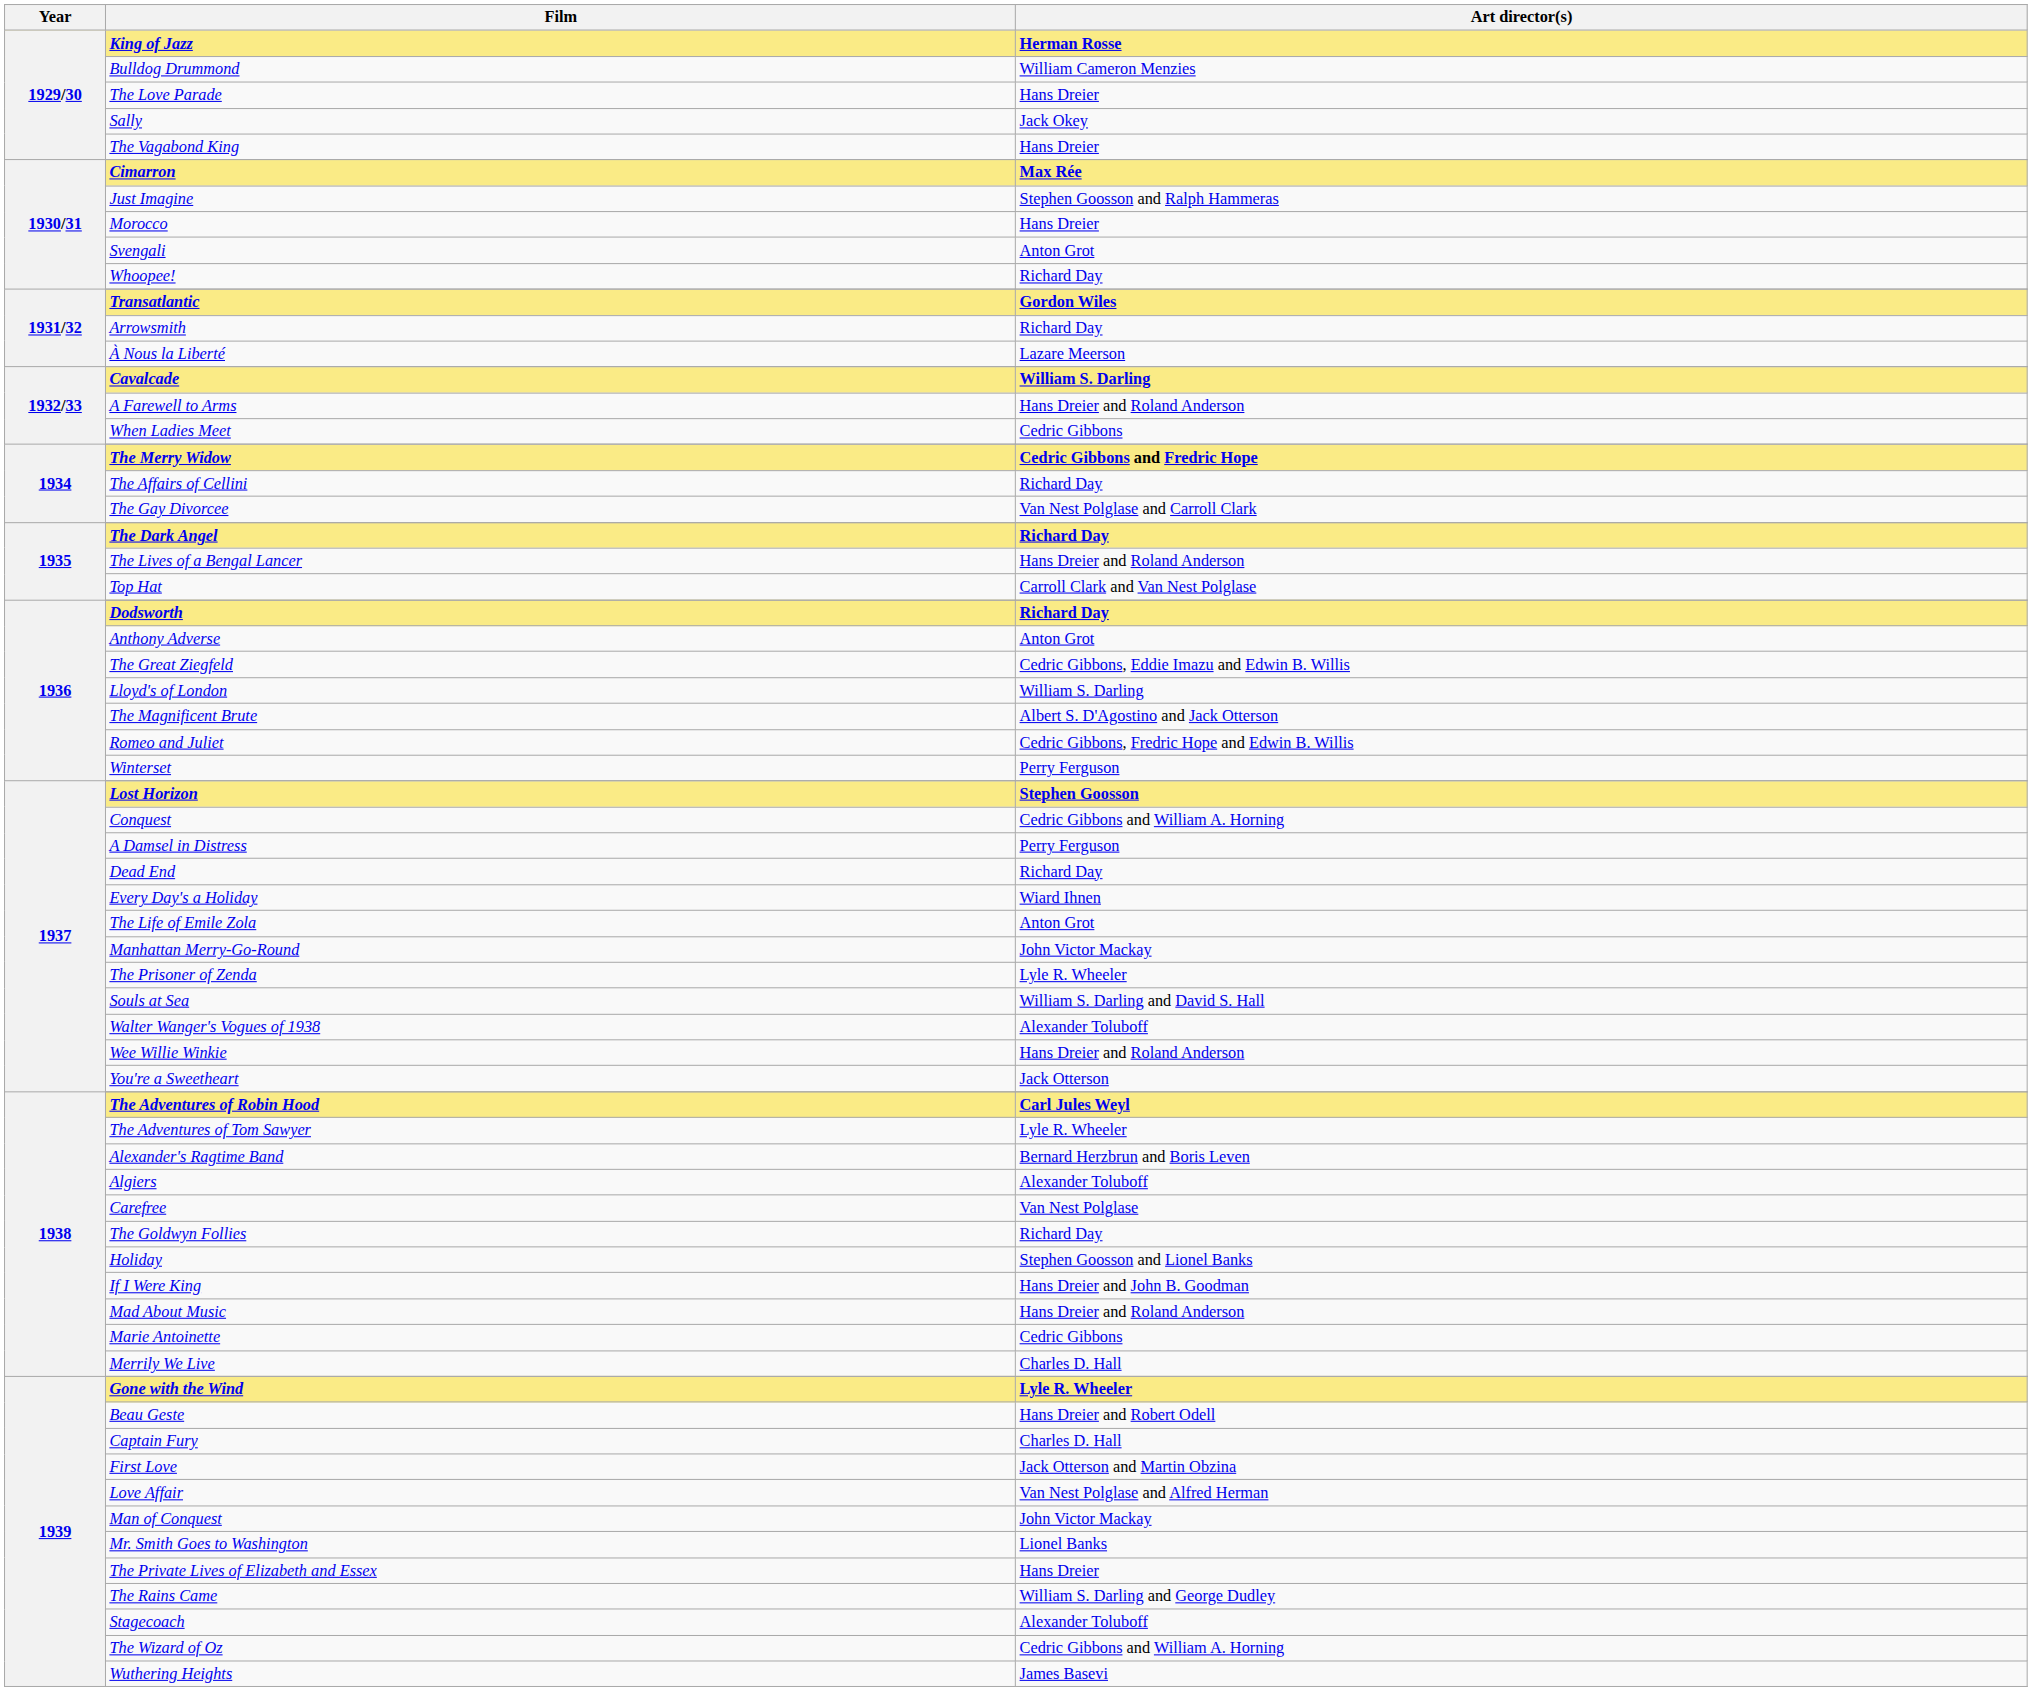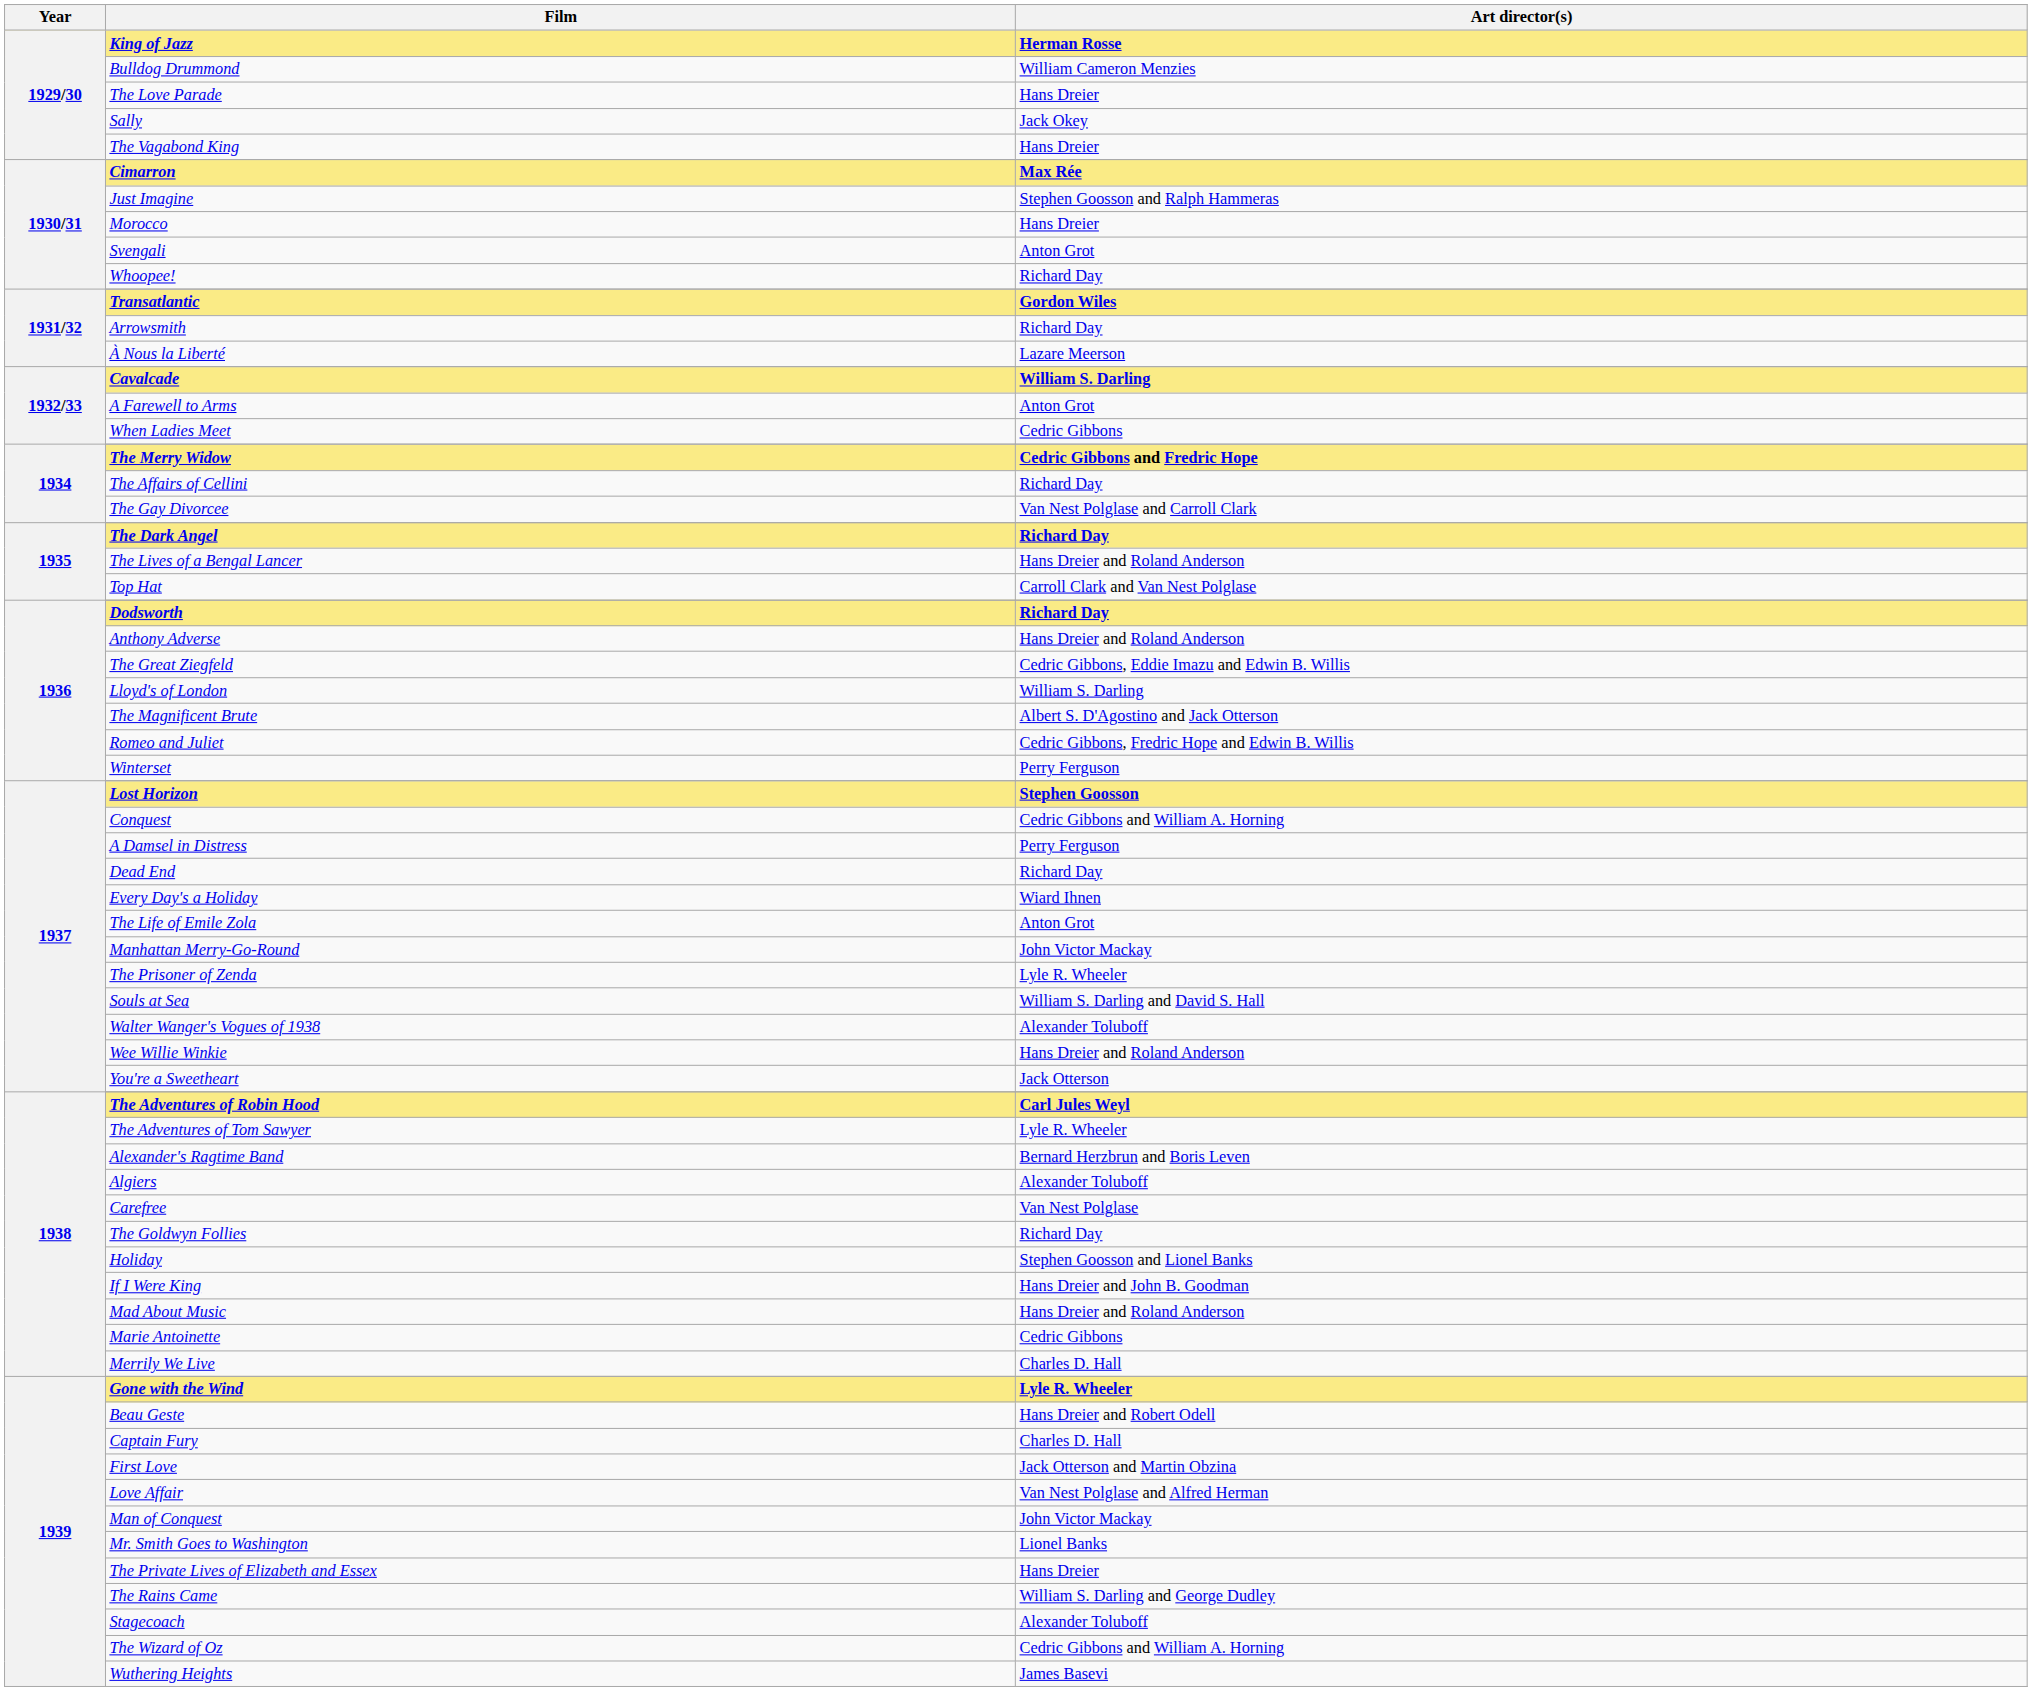A Farewell to Arms | Art director(s): Hans Dreier and Roland Anderson -> Anton Grot
Anthony Adverse | Art director(s): Anton Grot -> Hans Dreier and Roland Anderson
